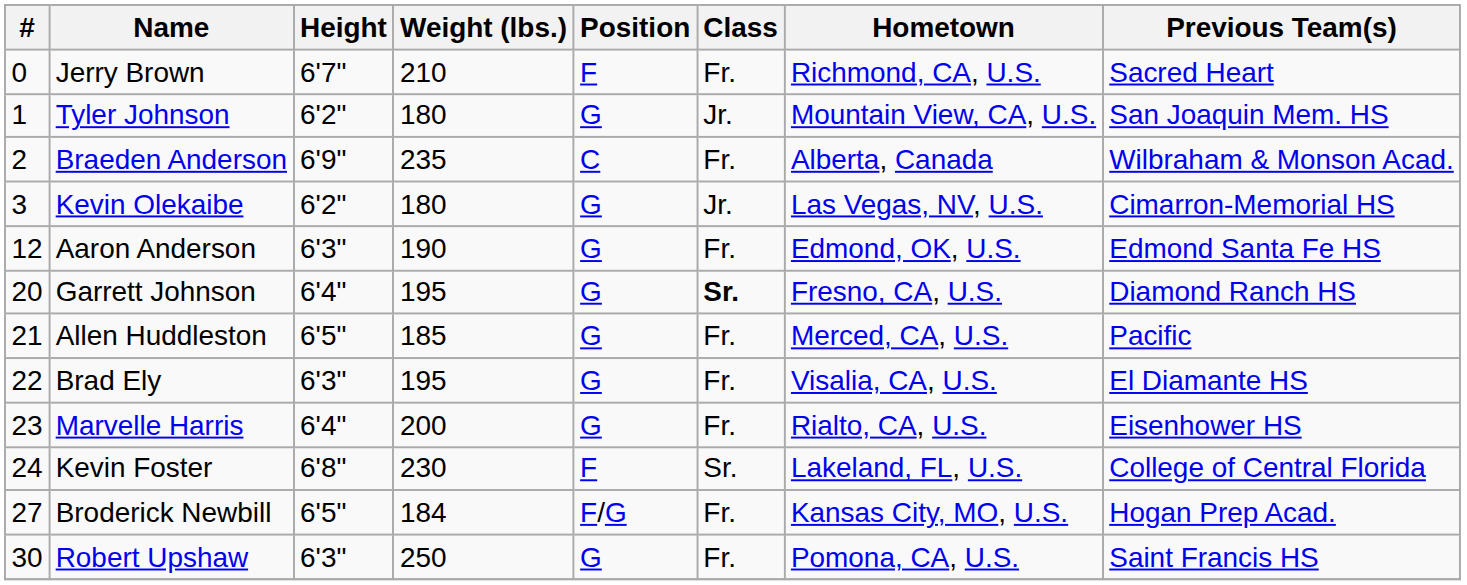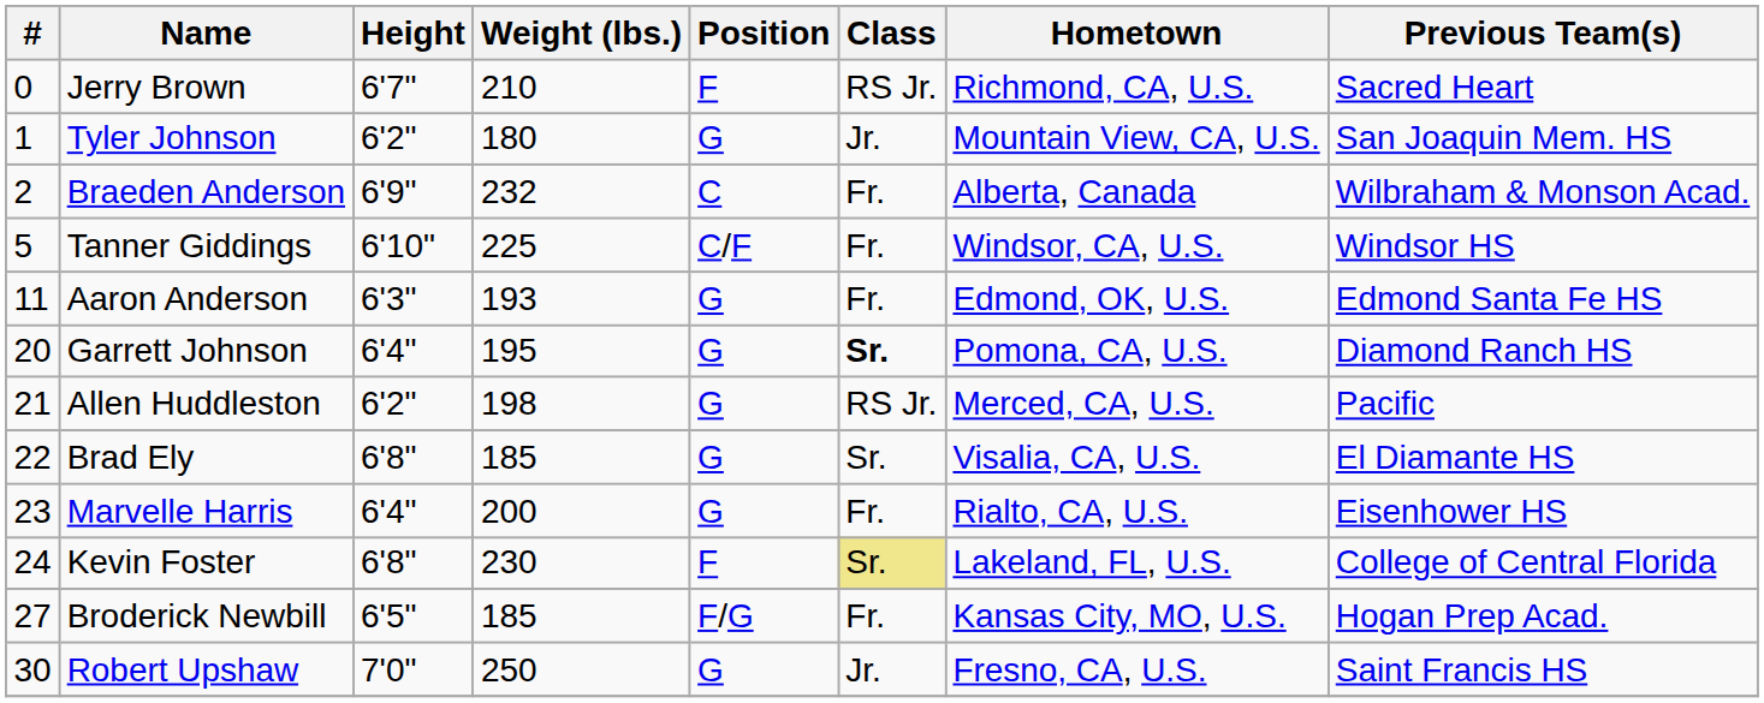Jerry Brown | Class: Fr. -> RS Jr.
Braeden Anderson | Weight (lbs.): 235 -> 232
- row: 3 | Kevin Olekaibe | 6'2" | 180 | G | Jr. | Las Vegas, NV, U.S. | Cimarron-Memorial HS
+ row: 5 | Tanner Giddings | 6'10" | 225 | C/F | Fr. | Windsor, CA, U.S. | Windsor HS
Aaron Anderson | #: 12 -> 11
Aaron Anderson | Weight (lbs.): 190 -> 193
Garrett Johnson | Hometown: Fresno, CA, U.S. -> Pomona, CA, U.S.
Allen Huddleston | Height: 6'5" -> 6'2"
Allen Huddleston | Weight (lbs.): 185 -> 198
Allen Huddleston | Class: Fr. -> RS Jr.
Brad Ely | Height: 6'3" -> 6'8"
Brad Ely | Weight (lbs.): 195 -> 185
Brad Ely | Class: Fr. -> Sr.
Kevin Foster | Class: no background -> khaki background
Broderick Newbill | Weight (lbs.): 184 -> 185
Robert Upshaw | Height: 6'3" -> 7'0"
Robert Upshaw | Class: Fr. -> Jr.
Robert Upshaw | Hometown: Pomona, CA, U.S. -> Fresno, CA, U.S.
